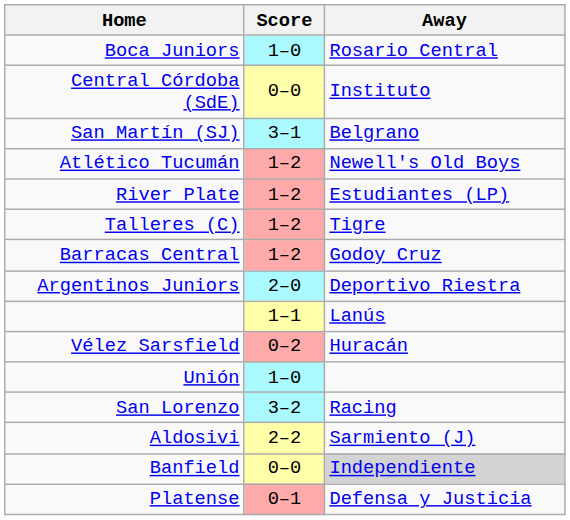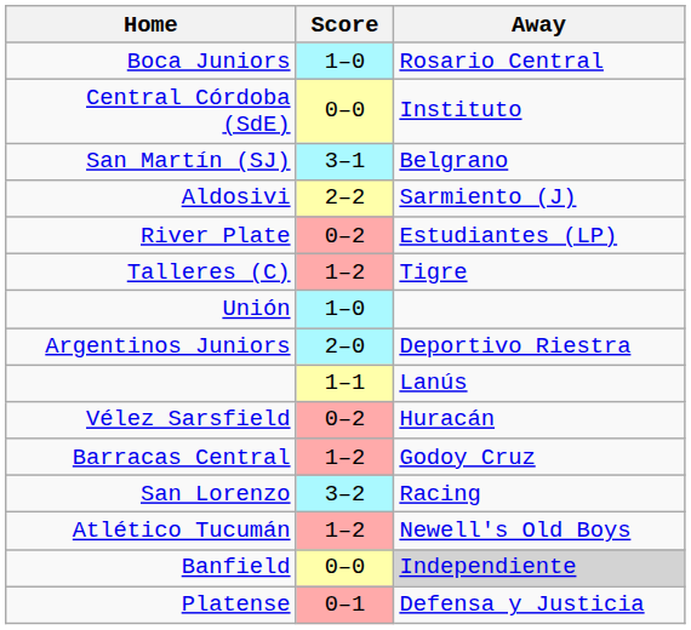rows swapped: Aldosivi <-> Atlético Tucumán
River Plate | Score: 1–2 -> 0–2
rows swapped: Unión <-> Barracas Central
